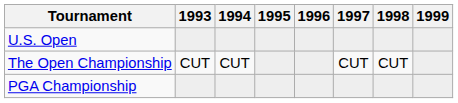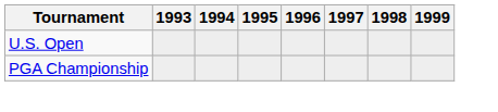- row: The Open Championship | CUT | CUT | CUT | CUT
